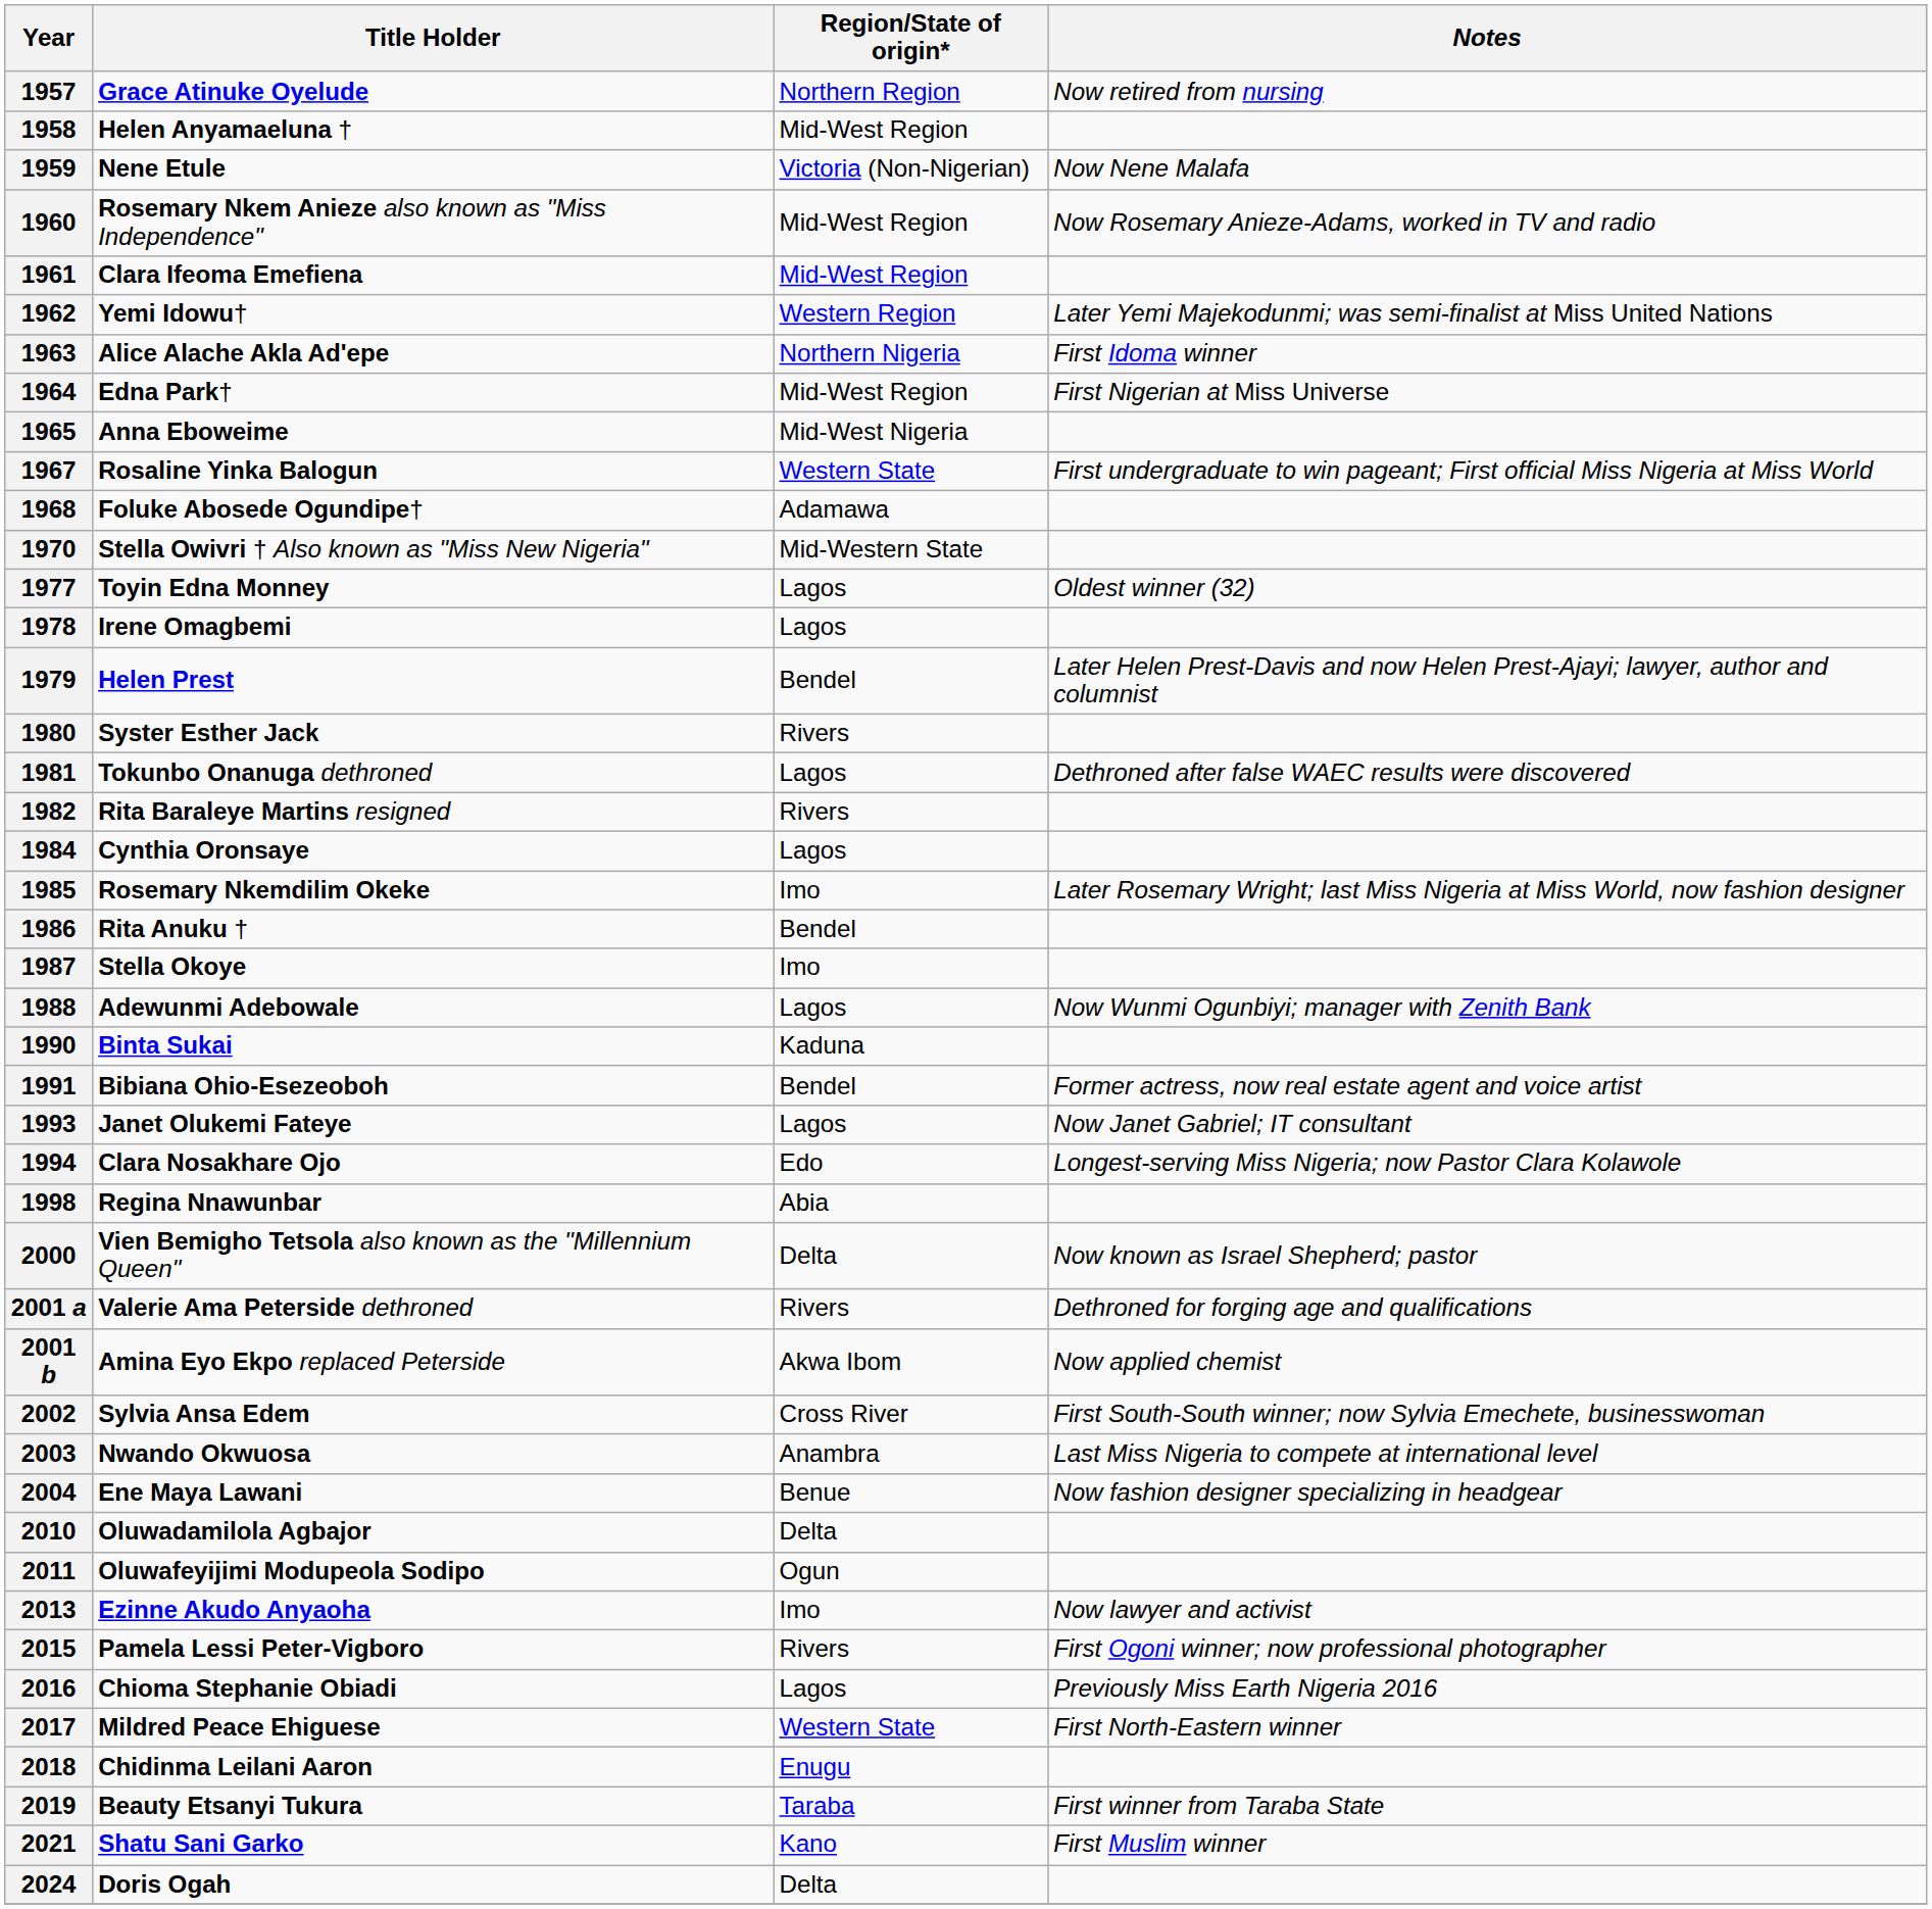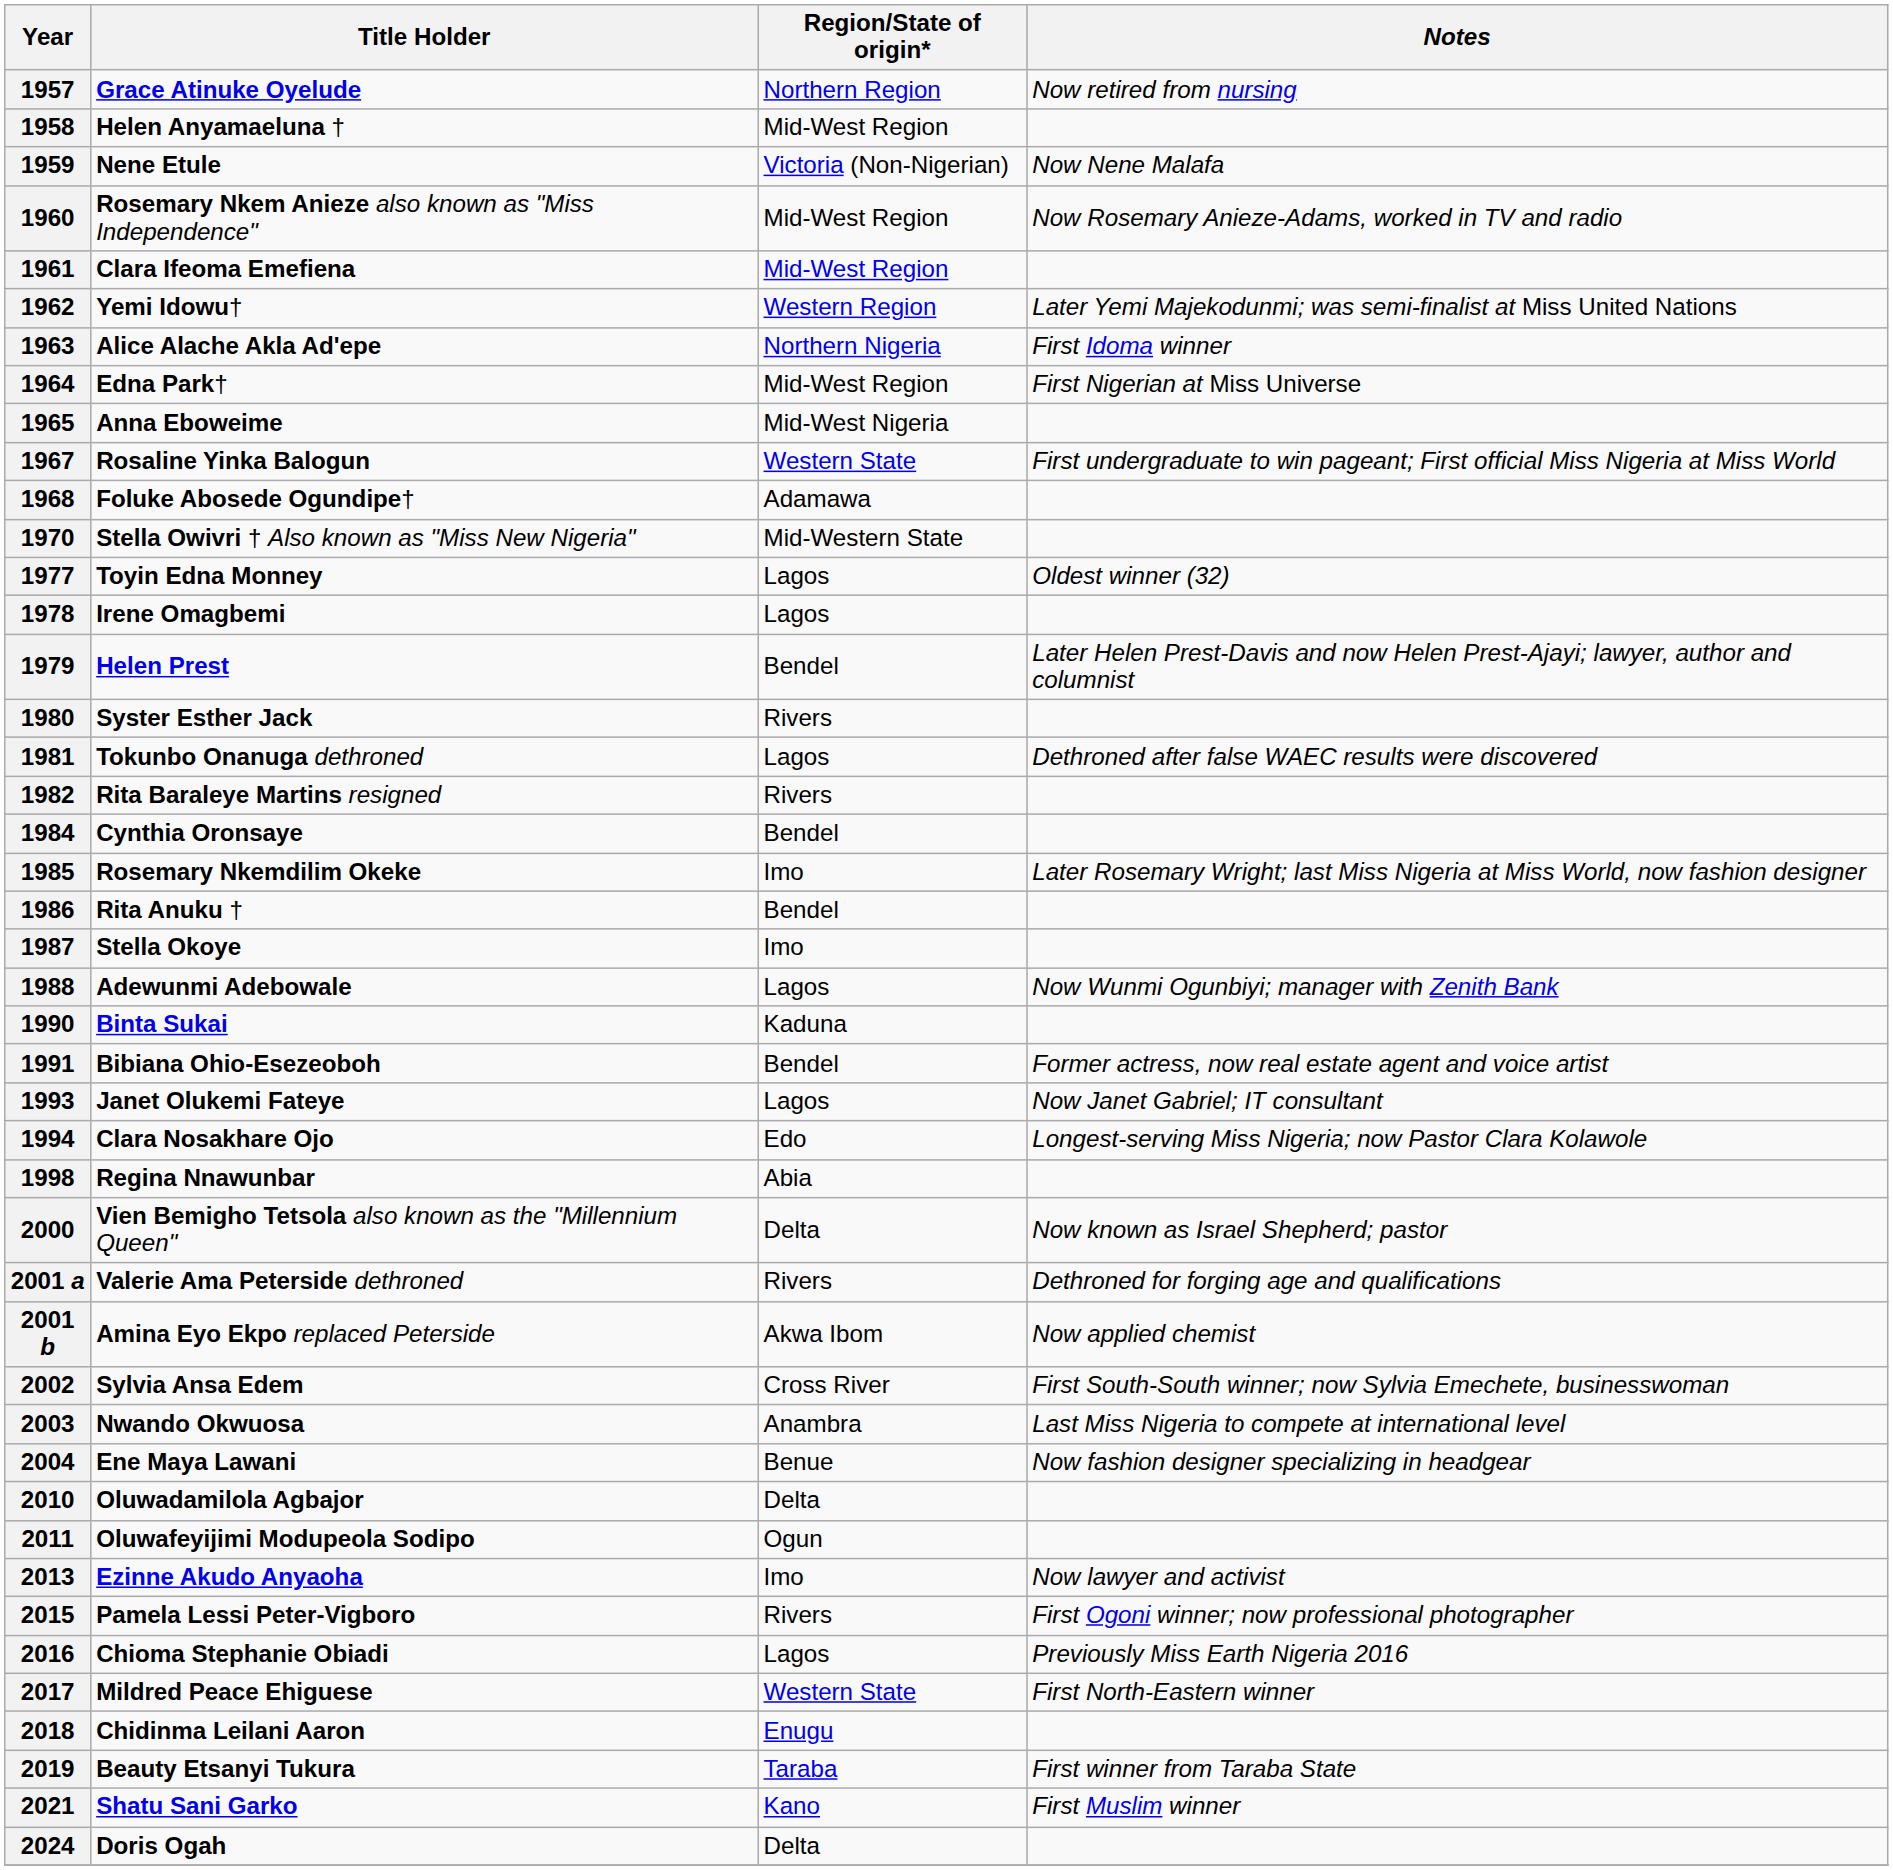1984 | Region/State of origin*: Lagos -> Bendel
